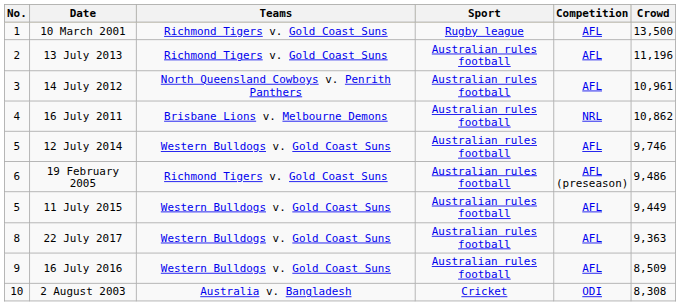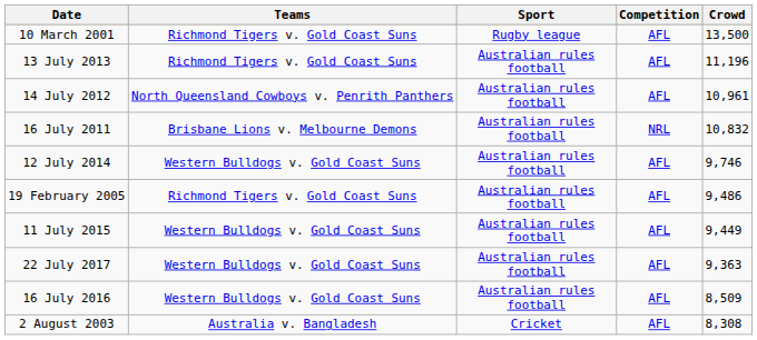- column: No. | 1 | 2 | 3 | 4 | 5 | 6 | 5 | 8 | 9 | 10
16 July 2011 | Crowd: 10,862 -> 10,832
19 February 2005 | Competition: AFL (preseason) -> AFL
2 August 2003 | Competition: ODI -> AFL
